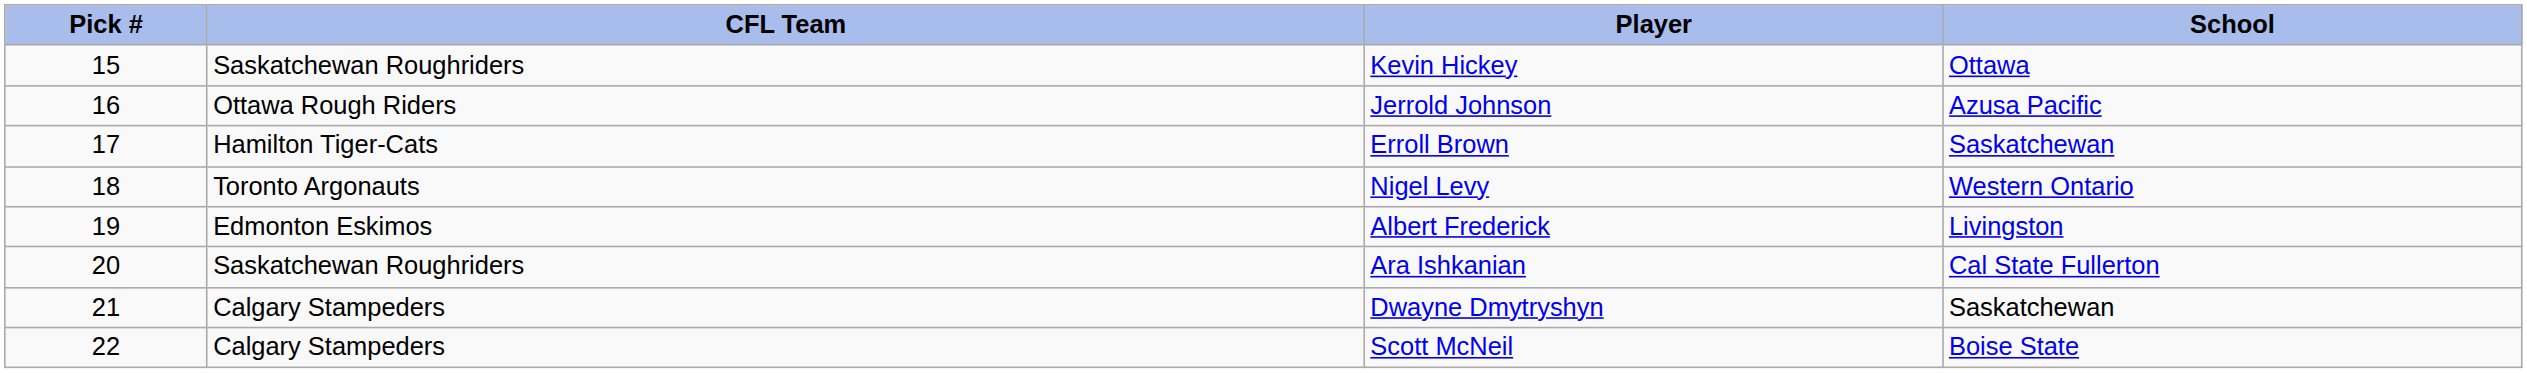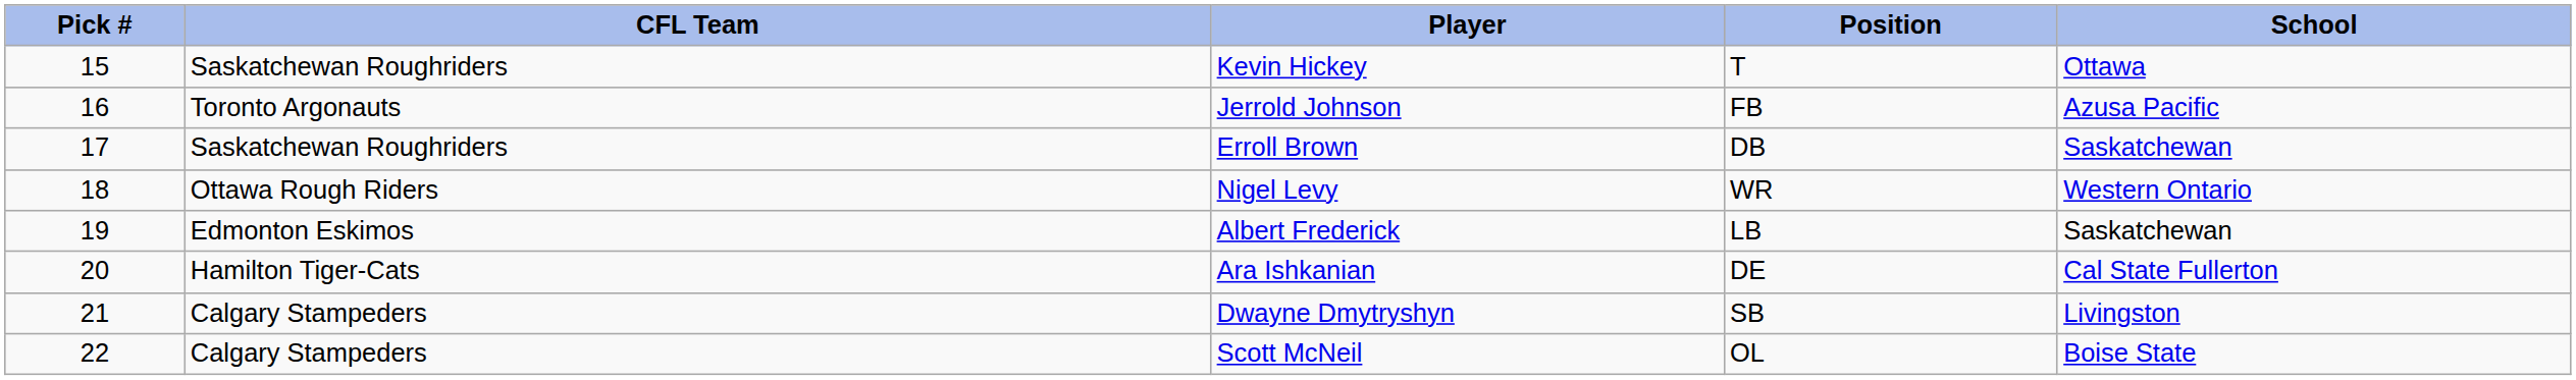+ column: Position | T | FB | DB | WR | LB | DE | SB | OL
Jerrold Johnson | CFL Team: Ottawa Rough Riders -> Toronto Argonauts
Erroll Brown | CFL Team: Hamilton Tiger-Cats -> Saskatchewan Roughriders
Nigel Levy | CFL Team: Toronto Argonauts -> Ottawa Rough Riders
Albert Frederick | School: Livingston -> Saskatchewan
Ara Ishkanian | CFL Team: Saskatchewan Roughriders -> Hamilton Tiger-Cats
Dwayne Dmytryshyn | School: Saskatchewan -> Livingston
